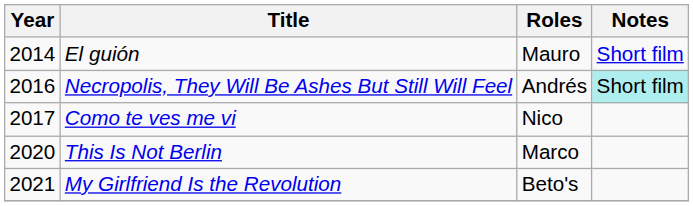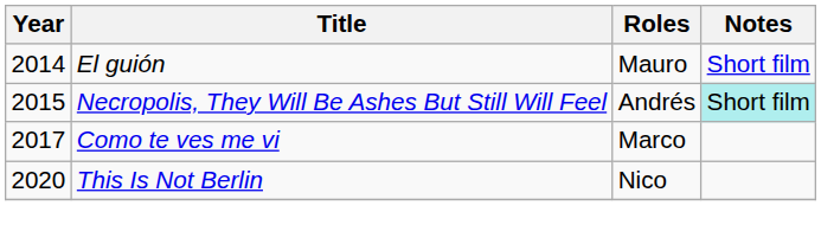Necropolis, They Will Be Ashes But Still Will Feel | Year: 2016 -> 2015
Como te ves me vi | Roles: Nico -> Marco
This Is Not Berlin | Roles: Marco -> Nico
- row: 2021 | My Girlfriend Is the Revolution | Beto's
